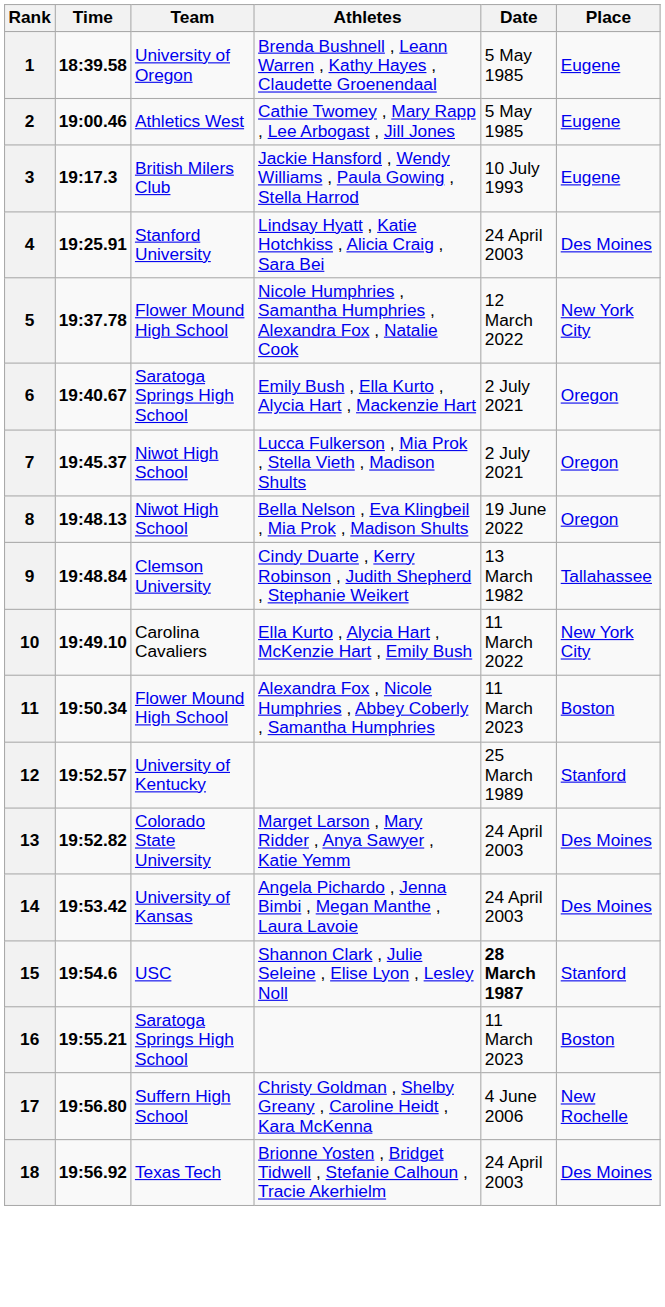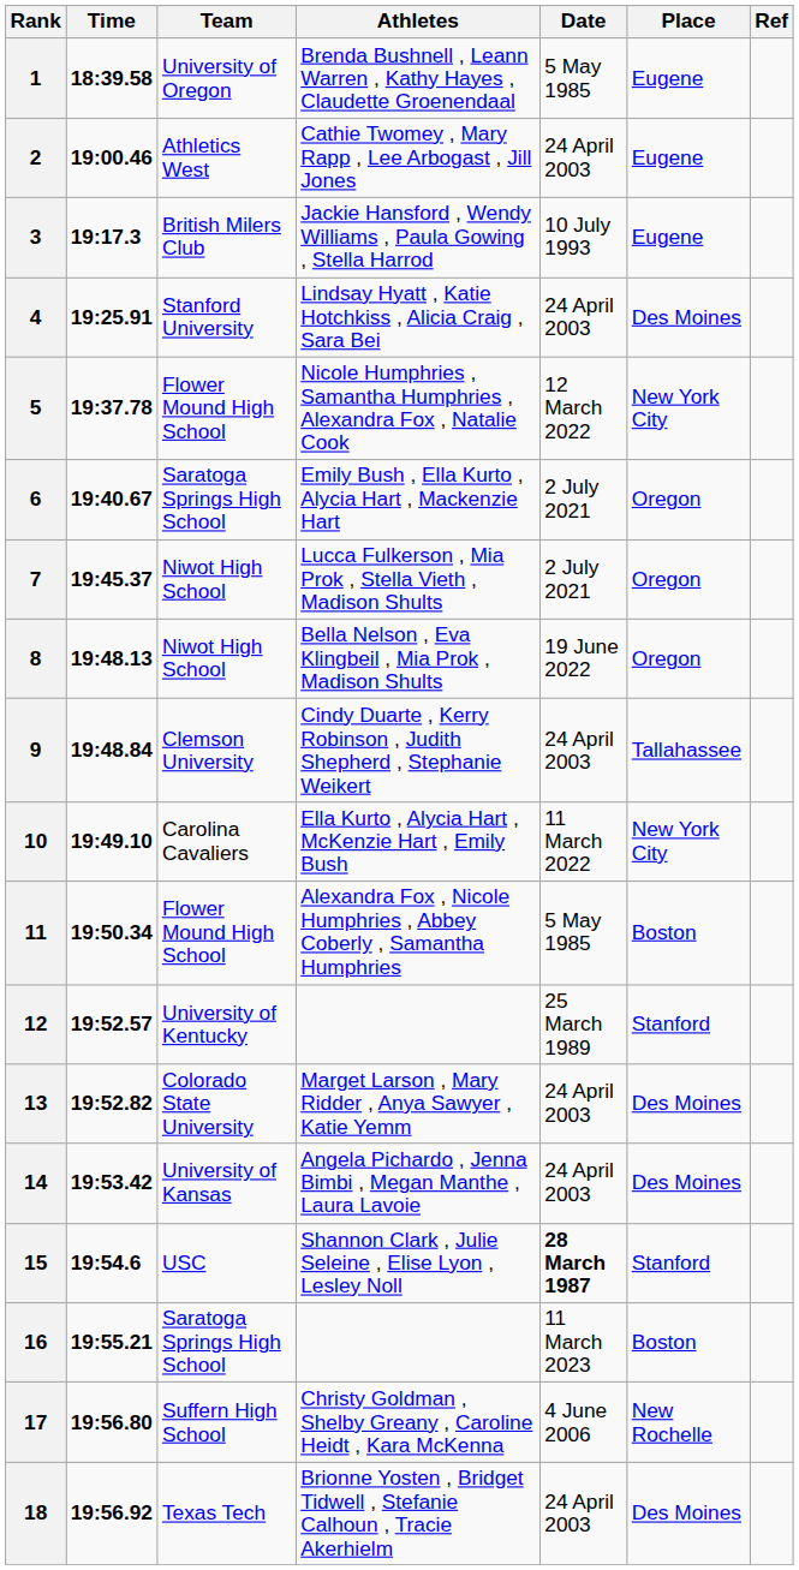+ column: Ref
2 | Date: 5 May 1985 -> 24 April 2003
9 | Date: 13 March 1982 -> 24 April 2003
11 | Date: 11 March 2023 -> 5 May 1985
